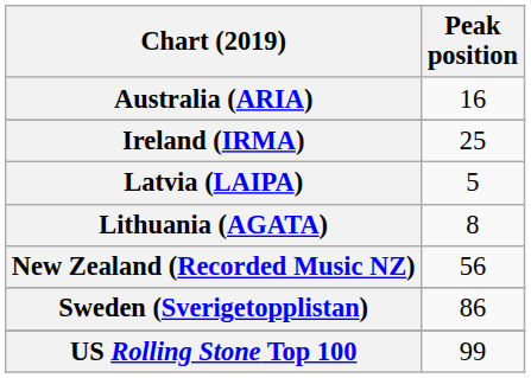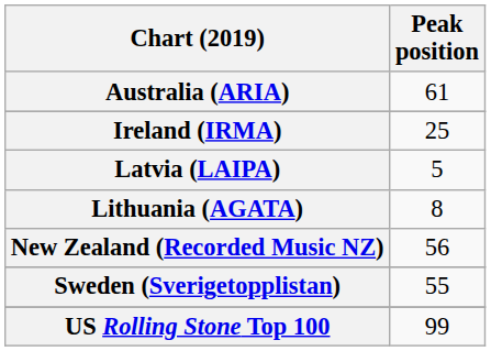Australia (ARIA) | Peak position: 16 -> 61
Sweden (Sverigetopplistan) | Peak position: 86 -> 55
